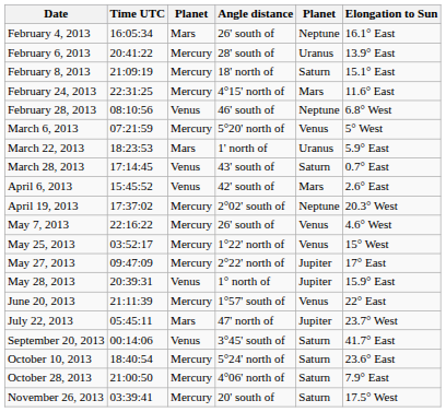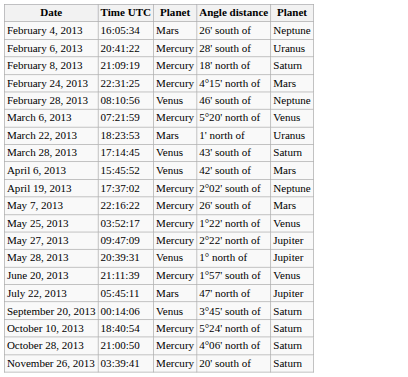- column: Elongation to Sun | 16.1° East | 13.9° East | 15.1° East | 11.6° East | 6.8° West | 5° West | 5.9° East | 0.7° East | 2.6° East | 20.3° West | 4.6° West | 15° West | 17° East | 15.9° East | 22° East | 23.7° West | 41.7° East | 23.6° East | 7.9° East | 17.5° West
May 7, 2013 | column 5: Venus -> Mars
